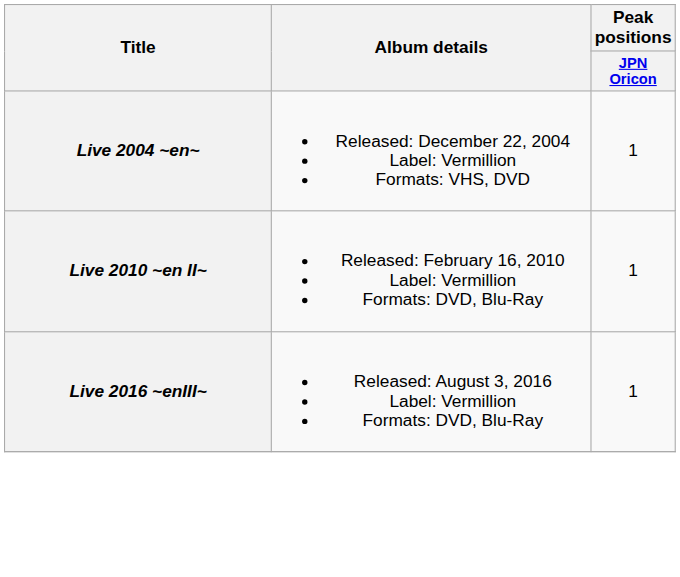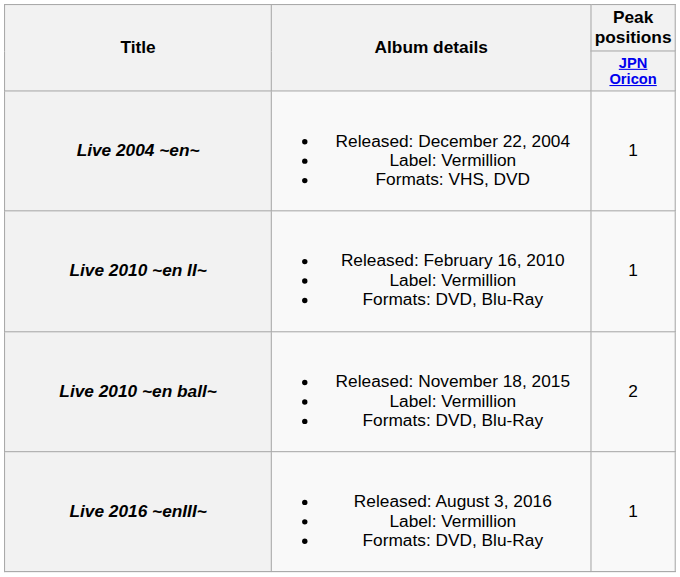+ row: Live 2010 ~en ball~ | Released: November 18, 2015 Label: Vermillion Formats: DVD, Blu-Ray | 2
